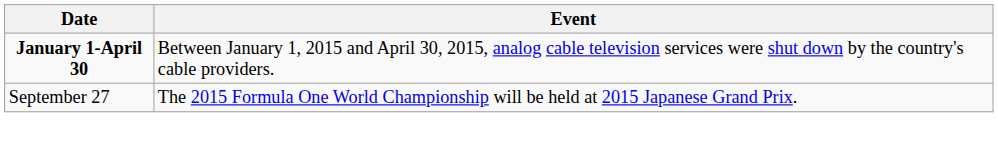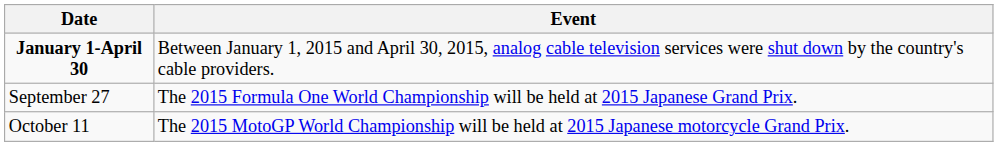+ row: October 11 | The 2015 MotoGP World Championship will be held at 2015 Japanese motorcycle Grand Prix.
